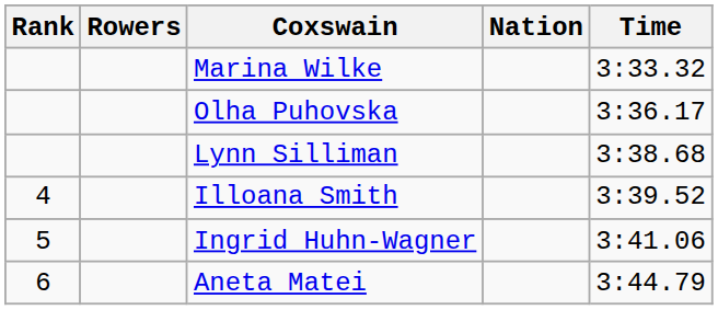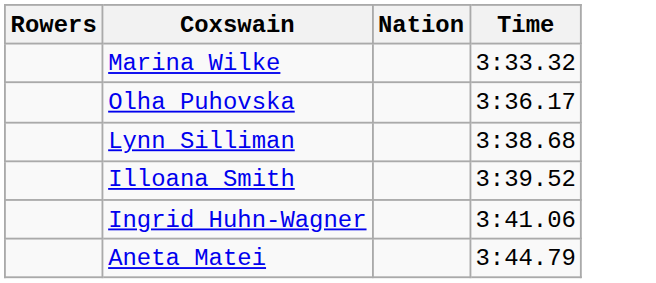- column: Rank | 4 | 5 | 6
